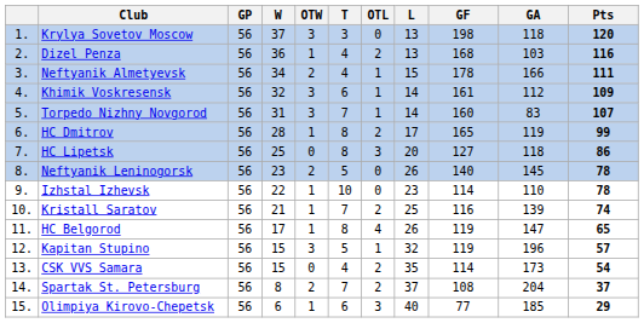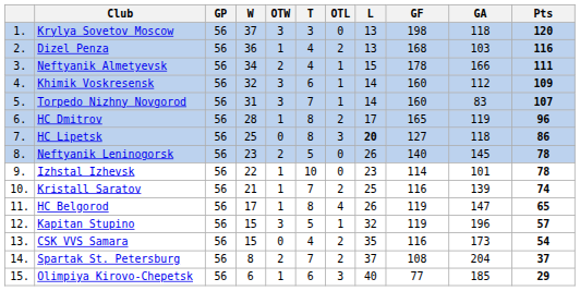Khimik Voskresensk | GF: 161 -> 160
HC Dmitrov | Pts: 99 -> 96
HC Lipetsk | L: normal -> bold
Izhstal Izhevsk | GA: 110 -> 101
CSK VVS Samara | GF: 114 -> 116
